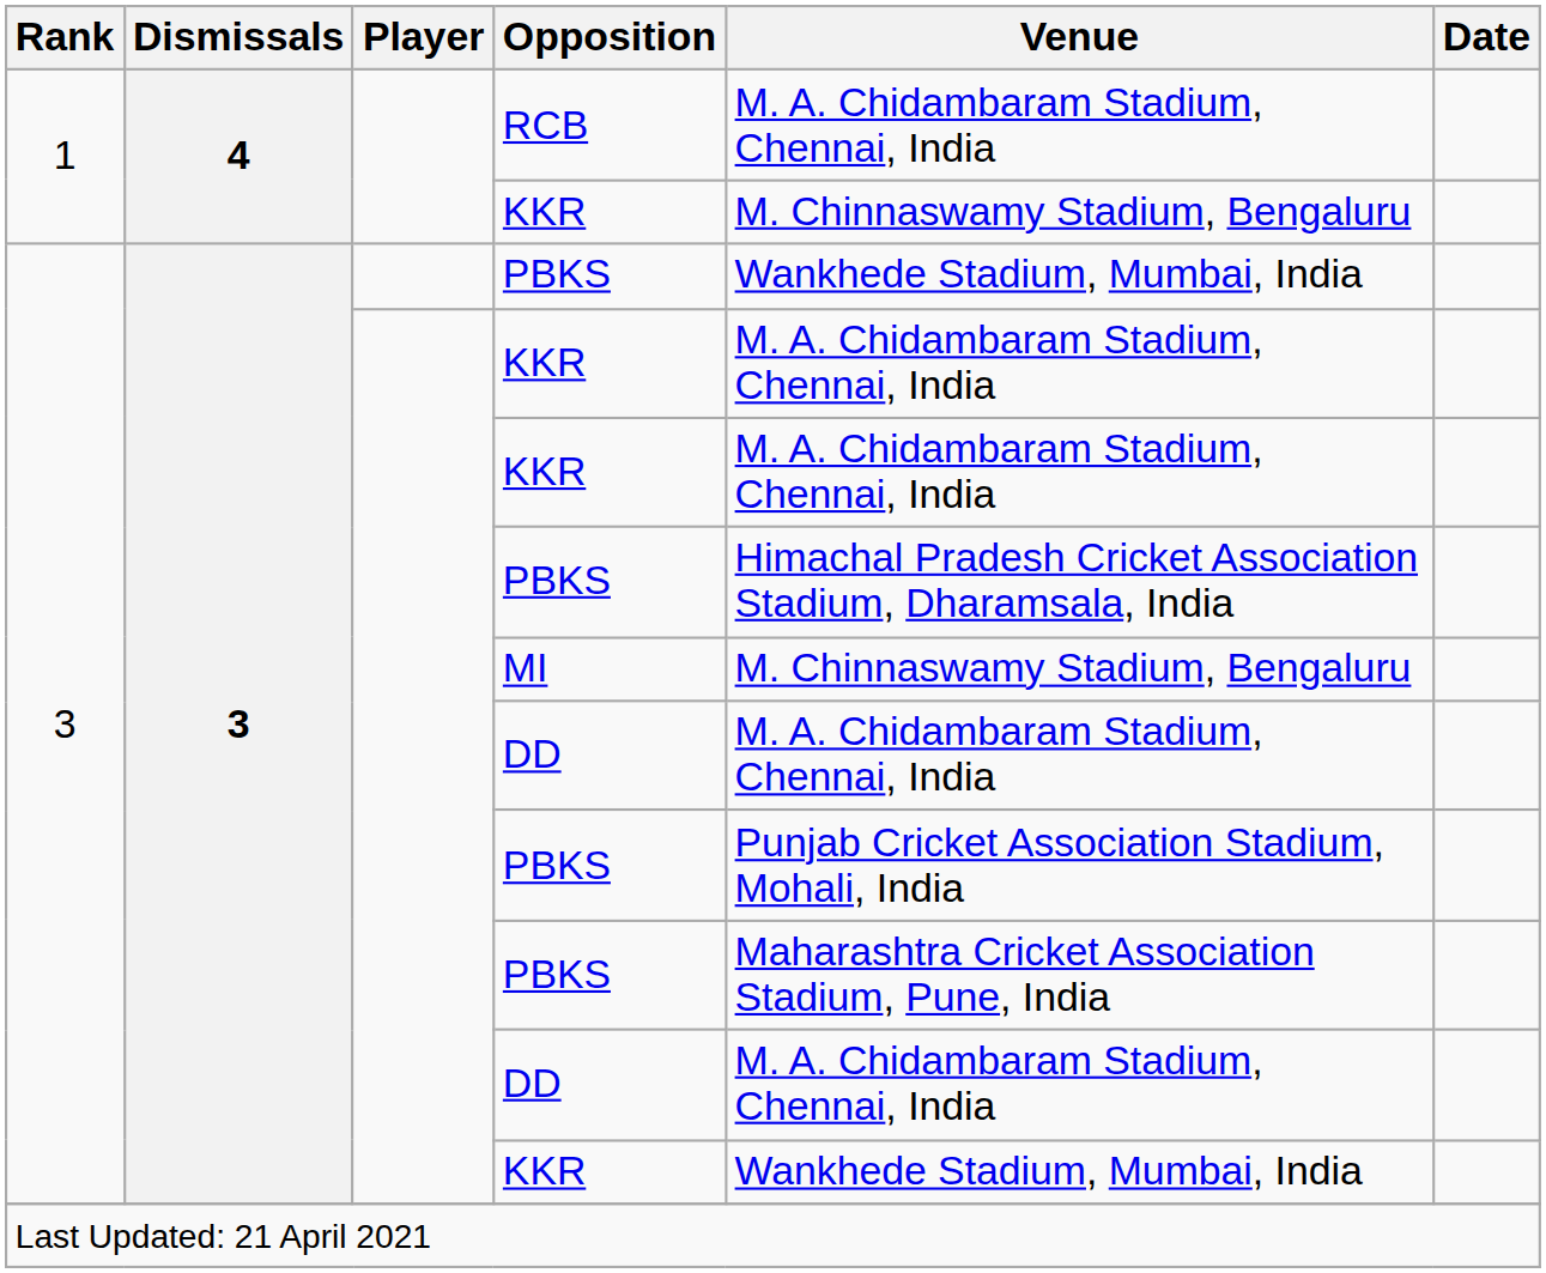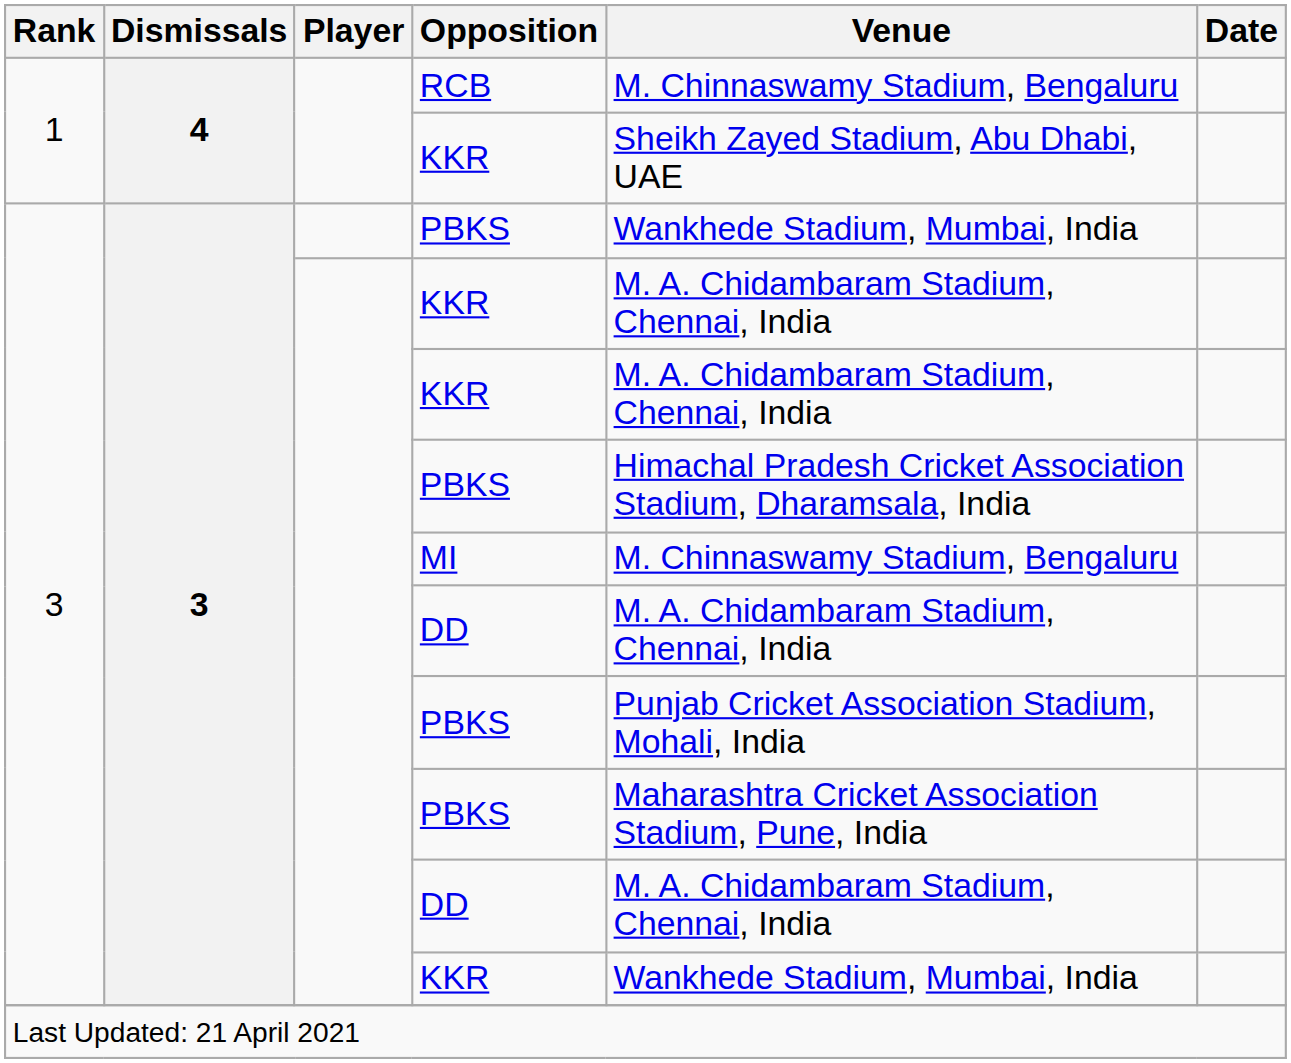RCB | Venue: M. A. Chidambaram Stadium, Chennai, India -> M. Chinnaswamy Stadium, Bengaluru
1 / KKR | Venue: M. Chinnaswamy Stadium, Bengaluru -> Sheikh Zayed Stadium, Abu Dhabi, UAE
